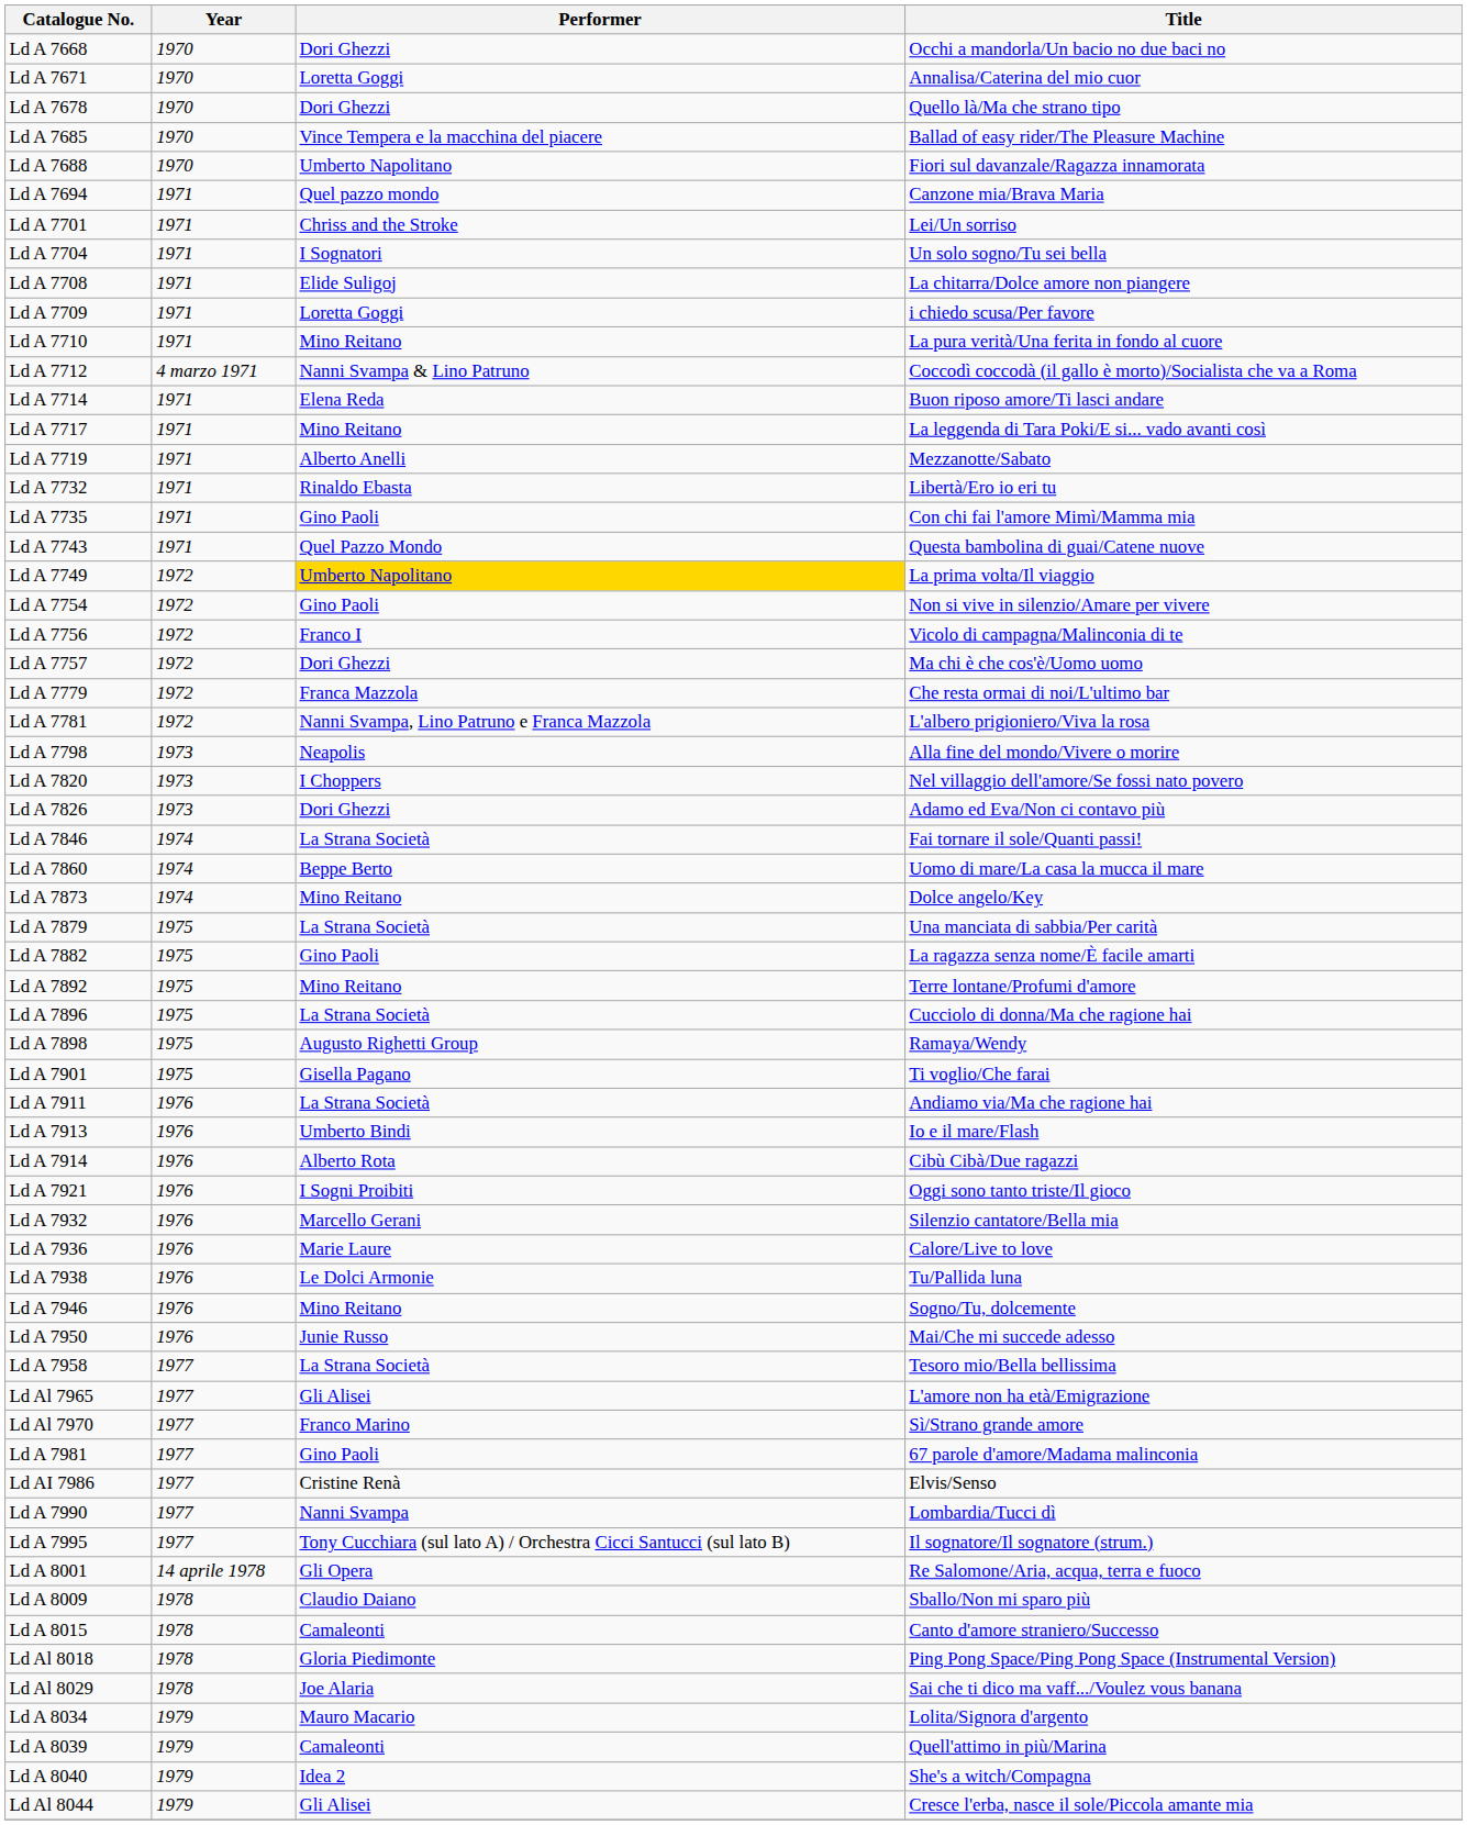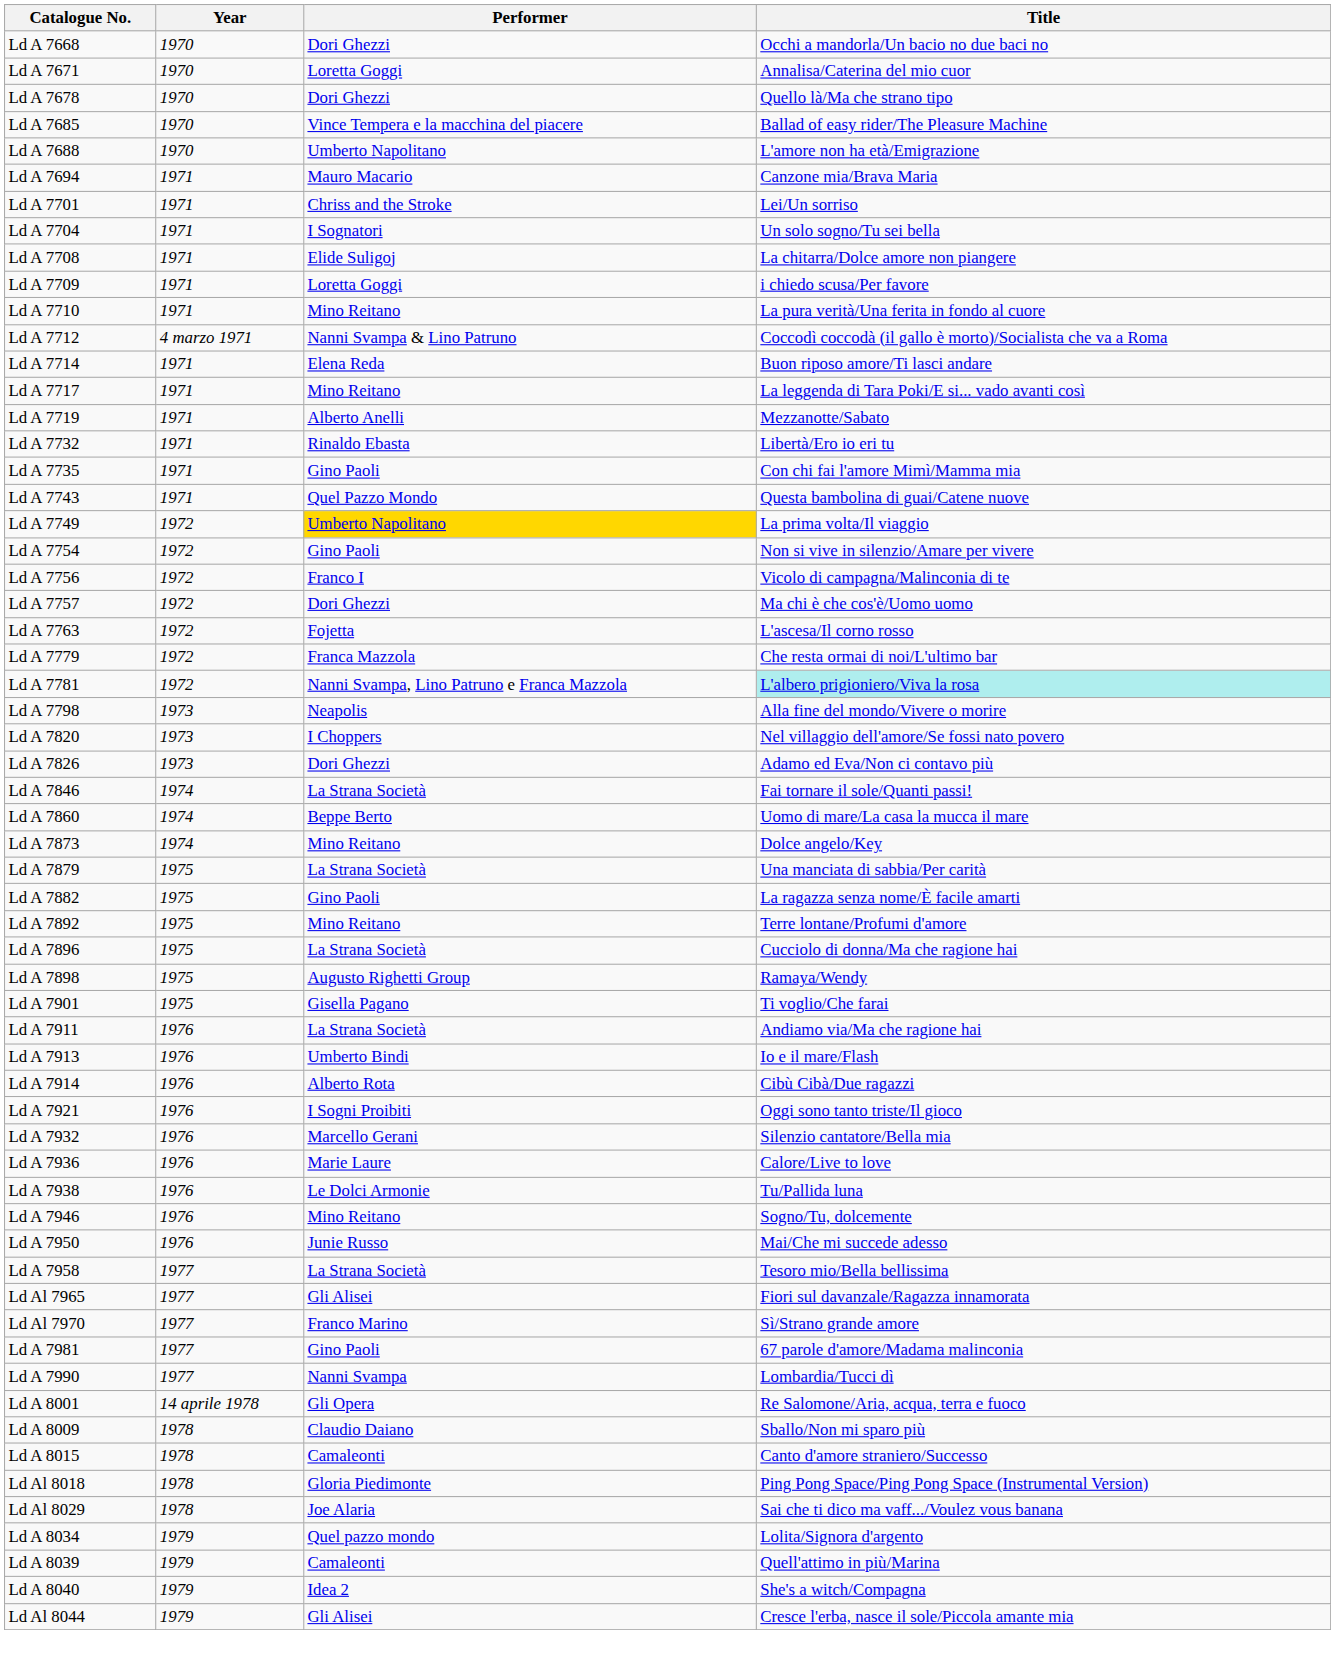Ld A 7688 | Title: Fiori sul davanzale/Ragazza innamorata -> L'amore non ha età/Emigrazione
Ld A 7694 | Performer: Quel pazzo mondo -> Mauro Macario
+ row: Ld A 7763 | 1972 | Fojetta | L'ascesa/Il corno rosso
Ld A 7781 | Title: no background -> paleturquoise background
Ld Al 7965 | Title: L'amore non ha età/Emigrazione -> Fiori sul davanzale/Ragazza innamorata
- row: Ld AI 7986 | 1977 | Cristine Renà | Elvis/Senso
- row: Ld A 7995 | 1977 | Tony Cucchiara (sul lato A) / Orchestra Cicci Santucci (sul lato B) | Il sognatore/Il sognatore (strum.)
Ld A 8034 | Performer: Mauro Macario -> Quel pazzo mondo
